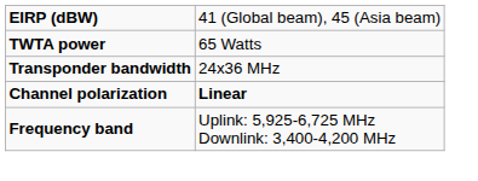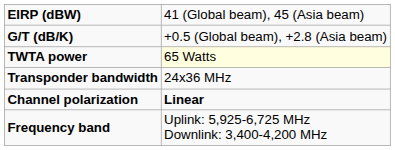+ row: G/T (dB/K) | +0.5 (Global beam), +2.8 (Asia beam)
TWTA power | column 2: no background -> lightyellow background
